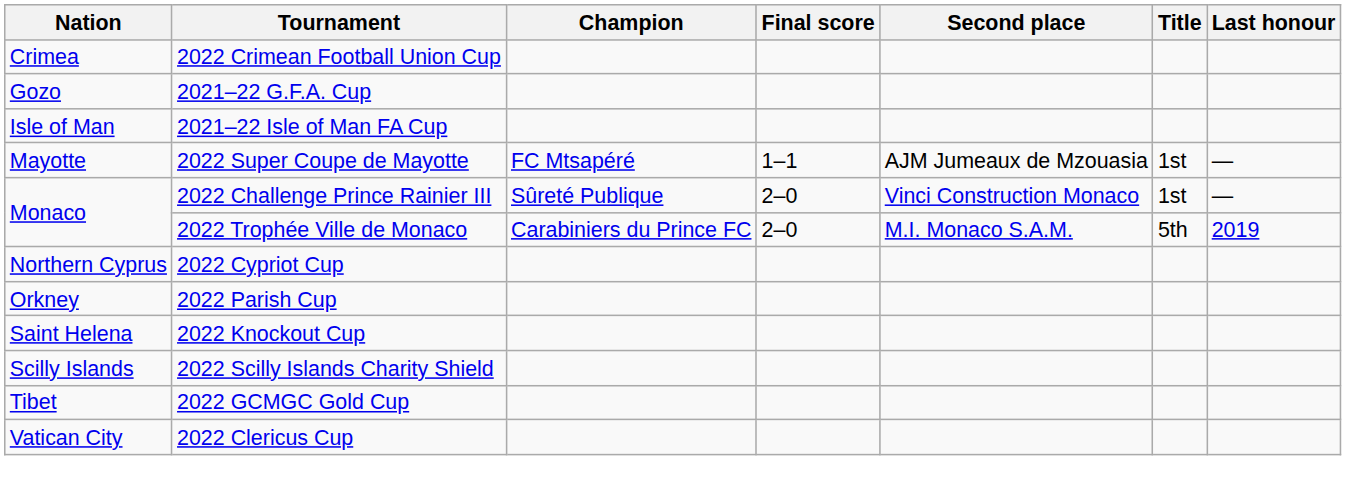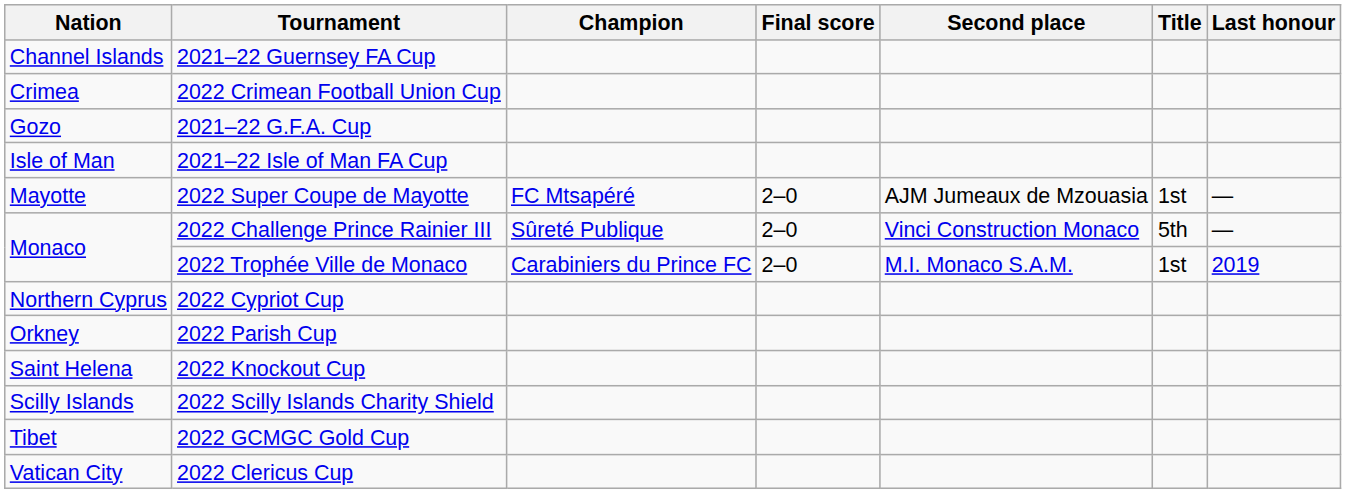+ row: Channel Islands | 2021–22 Guernsey FA Cup
2022 Super Coupe de Mayotte | Final score: 1–1 -> 2–0
2022 Challenge Prince Rainier III | Title: 1st -> 5th
2022 Trophée Ville de Monaco | Title: 5th -> 1st
